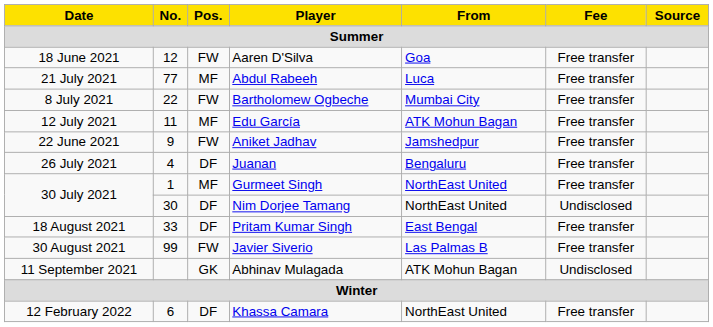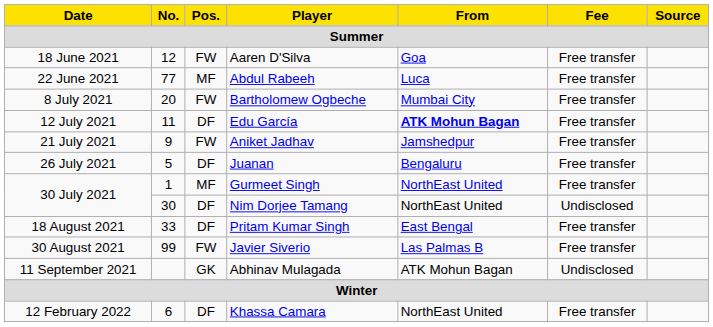Abdul Rabeeh | Date: 21 July 2021 -> 22 June 2021
Bartholomew Ogbeche | No.: 22 -> 20
Edu García | Pos.: MF -> DF
Edu García | From: normal -> bold
Aniket Jadhav | Date: 22 June 2021 -> 21 July 2021
Juanan | No.: 4 -> 5
